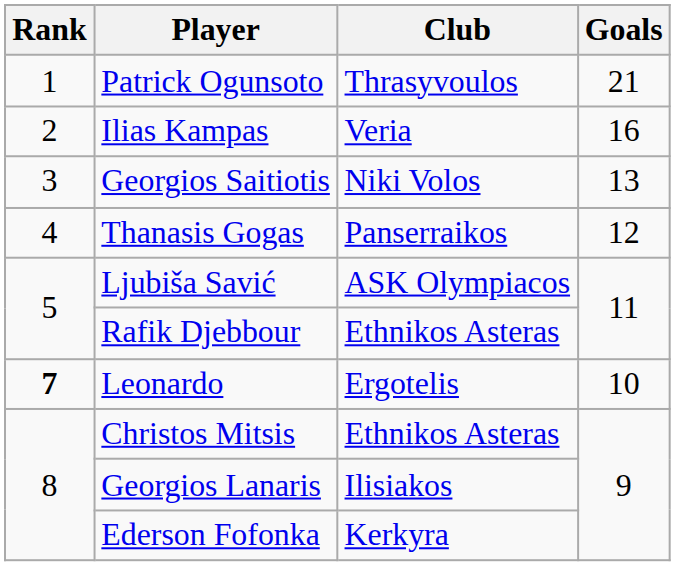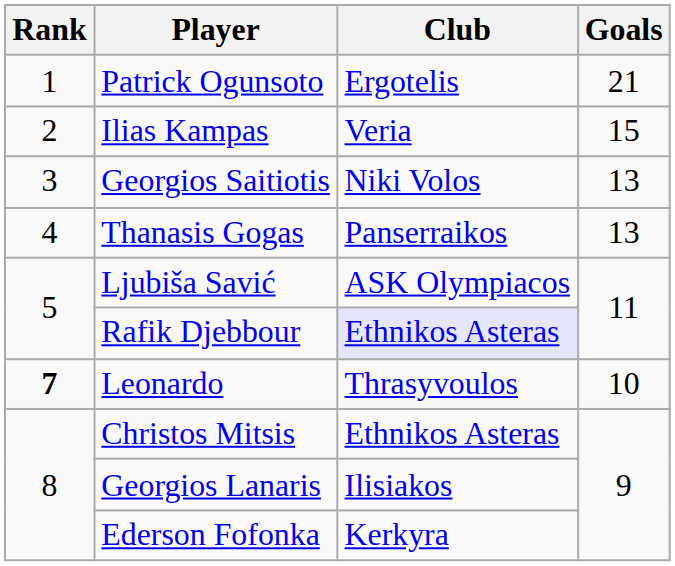Patrick Ogunsoto | Club: Thrasyvoulos -> Ergotelis
Ilias Kampas | Goals: 16 -> 15
Thanasis Gogas | Goals: 12 -> 13
Rafik Djebbour | Club: no background -> lavender background
Leonardo | Club: Ergotelis -> Thrasyvoulos
